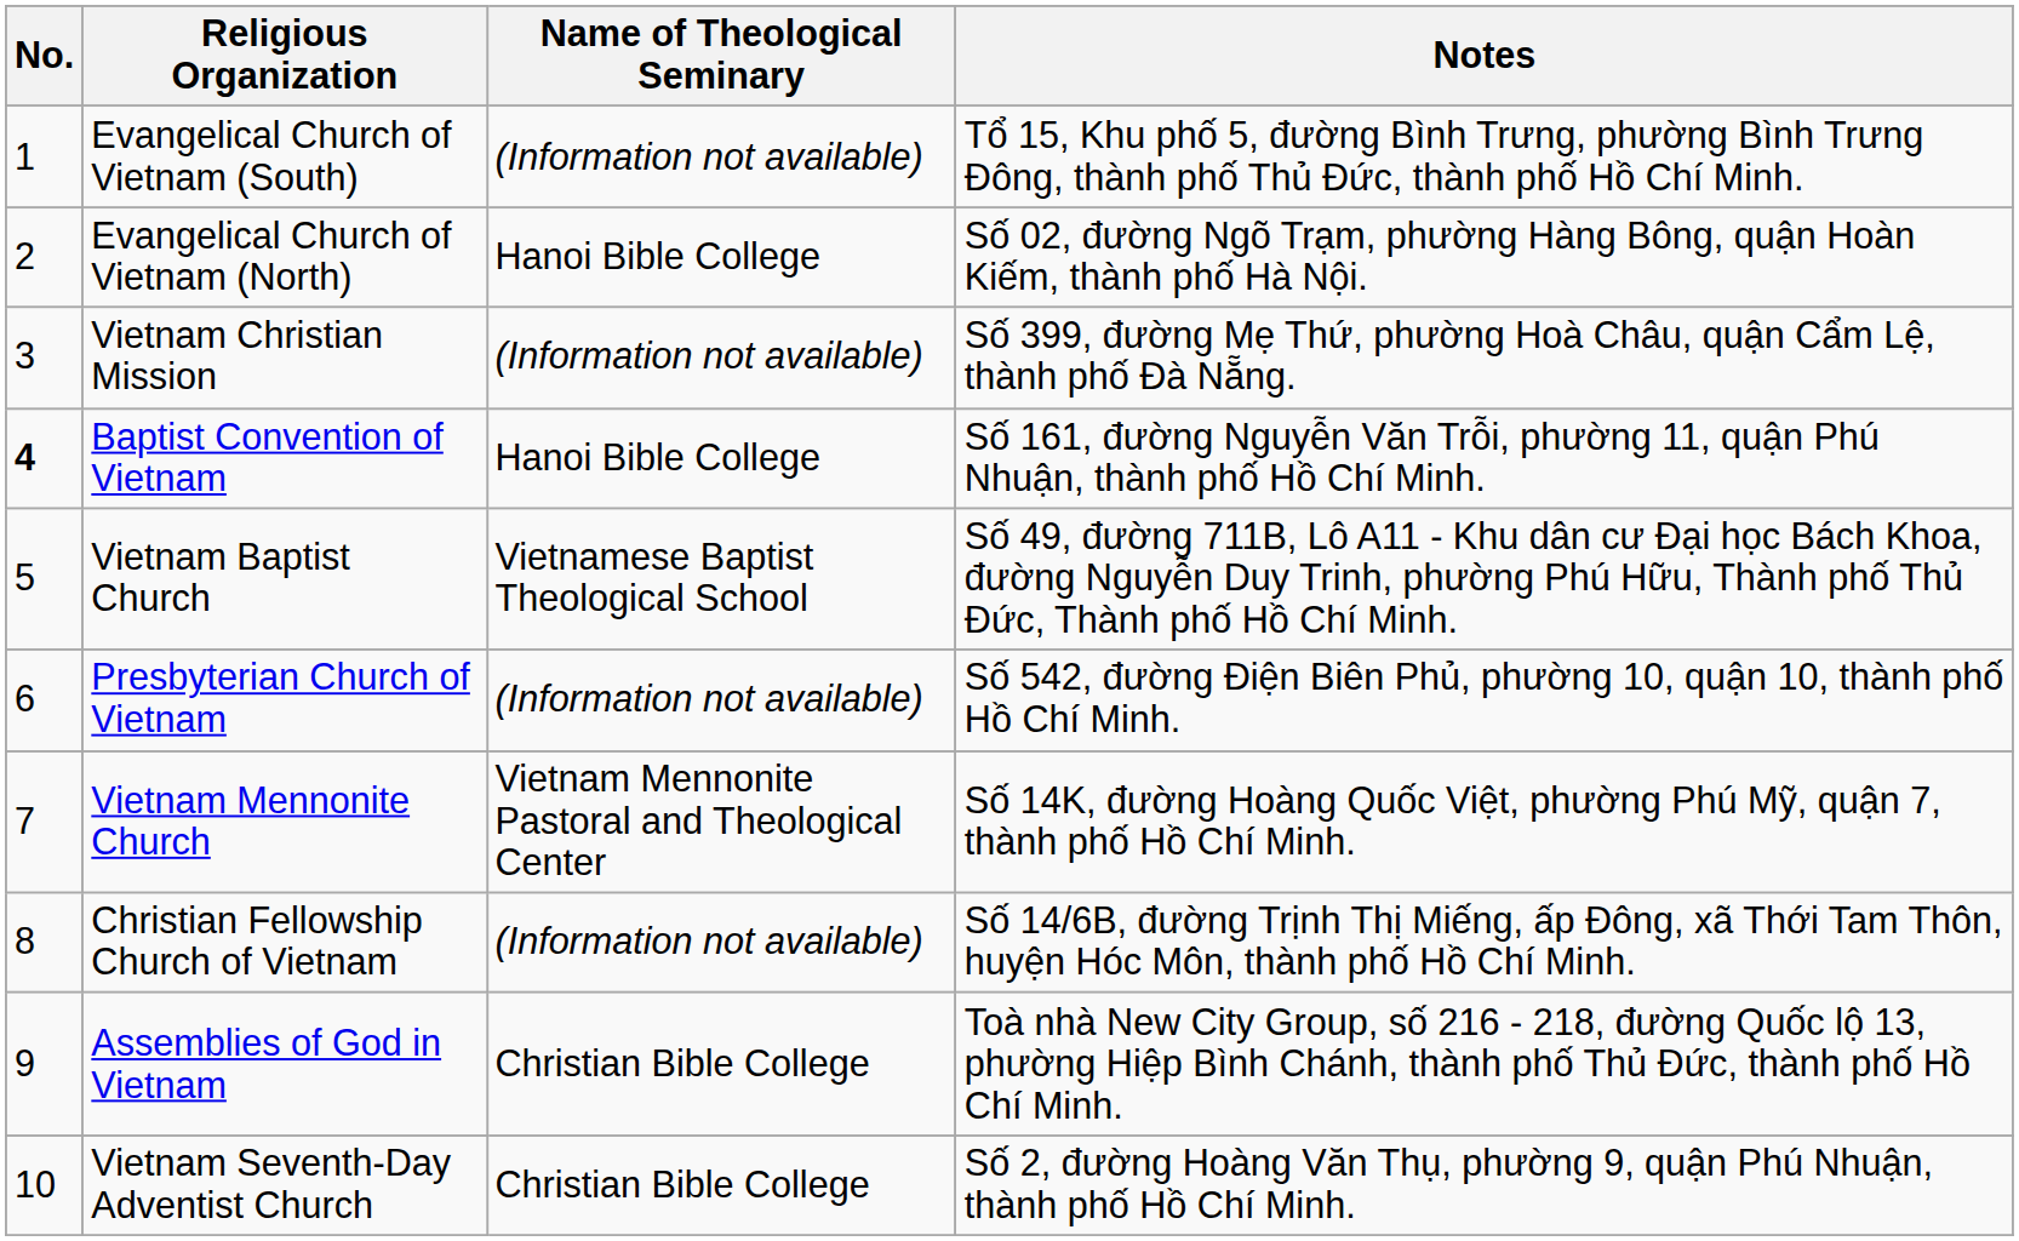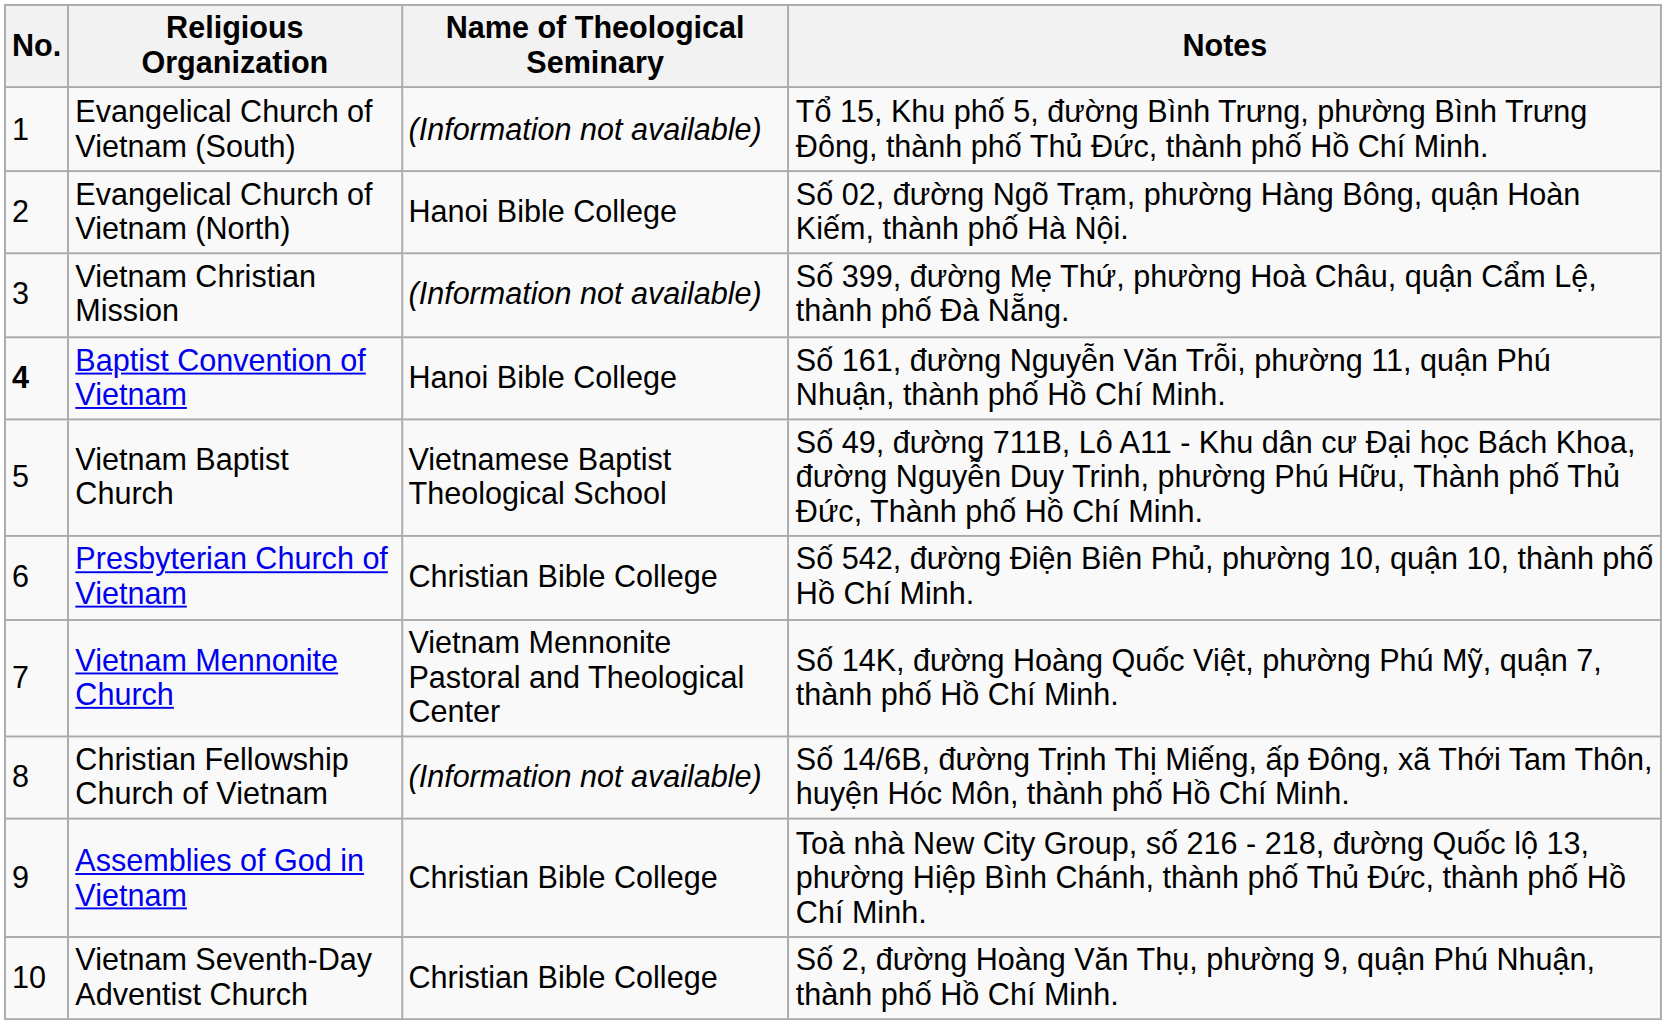Presbyterian Church of Vietnam | Name of Theological Seminary: (Information not available) -> Christian Bible College
